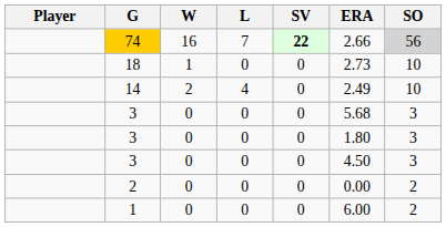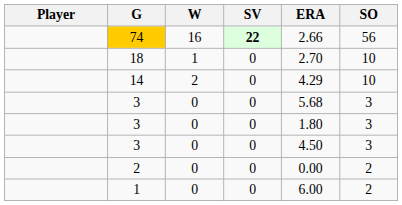- column: L | 7 | 0 | 4 | 0 | 0 | 0 | 0 | 0
74 | SO: lightgrey background -> no background
18 | ERA: 2.73 -> 2.70
14 | ERA: 2.49 -> 4.29
